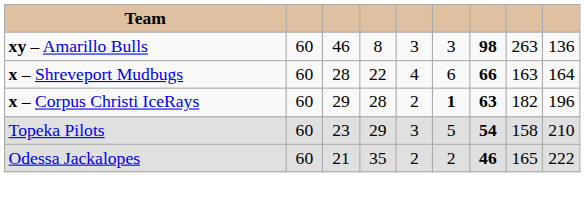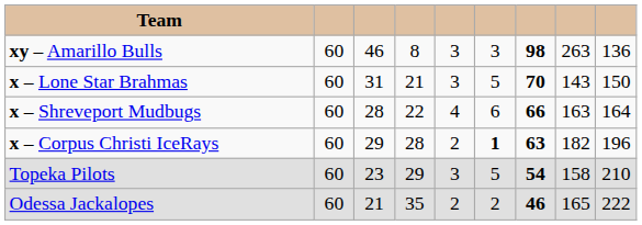+ row: x – Lone Star Brahmas | 60 | 31 | 21 | 3 | 5 | 70 | 143 | 150
